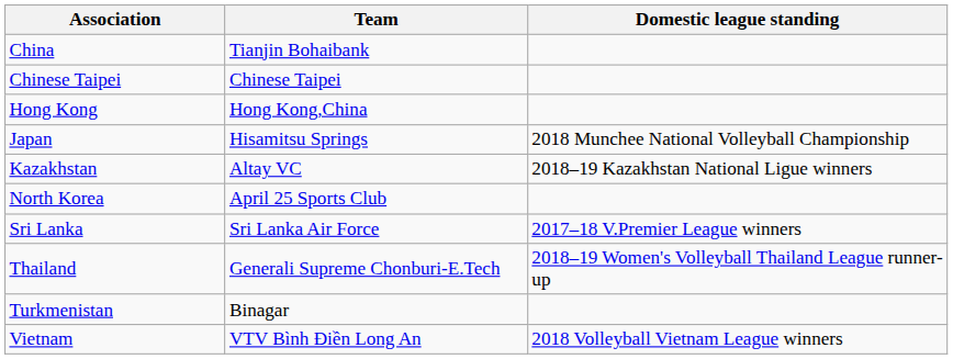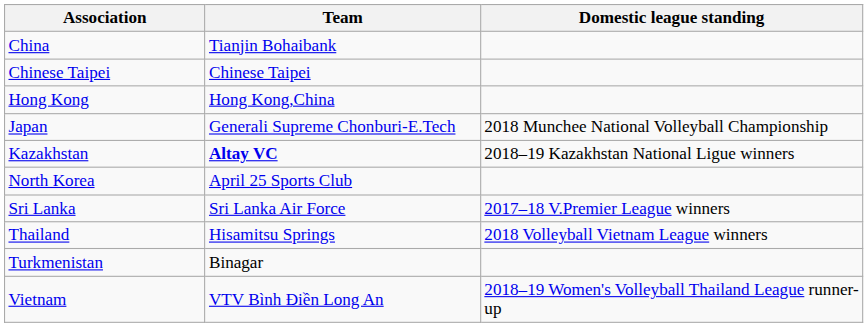Japan | Team: Hisamitsu Springs -> Generali Supreme Chonburi-E.Tech
Kazakhstan | Team: normal -> bold
Thailand | Team: Generali Supreme Chonburi-E.Tech -> Hisamitsu Springs
Thailand | Domestic league standing: 2018–19 Women's Volleyball Thailand League runner-up -> 2018 Volleyball Vietnam League winners
Vietnam | Domestic league standing: 2018 Volleyball Vietnam League winners -> 2018–19 Women's Volleyball Thailand League runner-up
